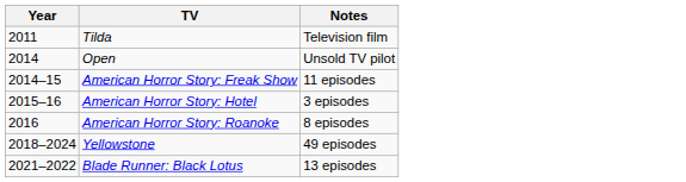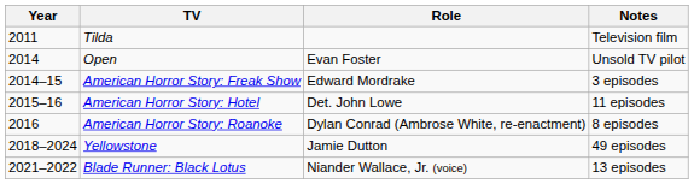+ column: Role | Evan Foster | Edward Mordrake | Det. John Lowe | Dylan Conrad (Ambrose White, re-enactment) | Jamie Dutton | Niander Wallace, Jr. (voice)
American Horror Story: Freak Show | Notes: 11 episodes -> 3 episodes
American Horror Story: Hotel | Notes: 3 episodes -> 11 episodes
